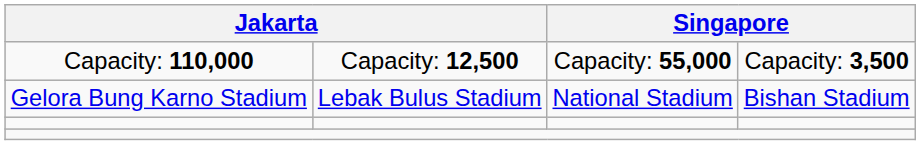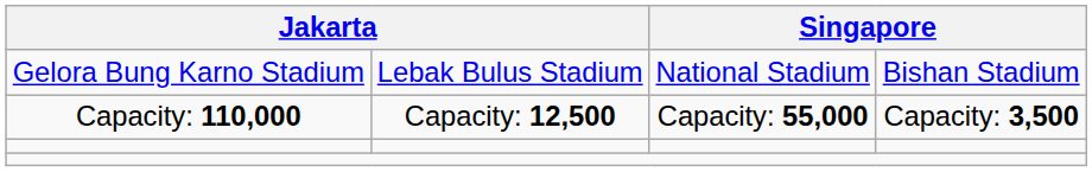rows swapped: Gelora Bung Karno Stadium <-> Capacity: 110,000
